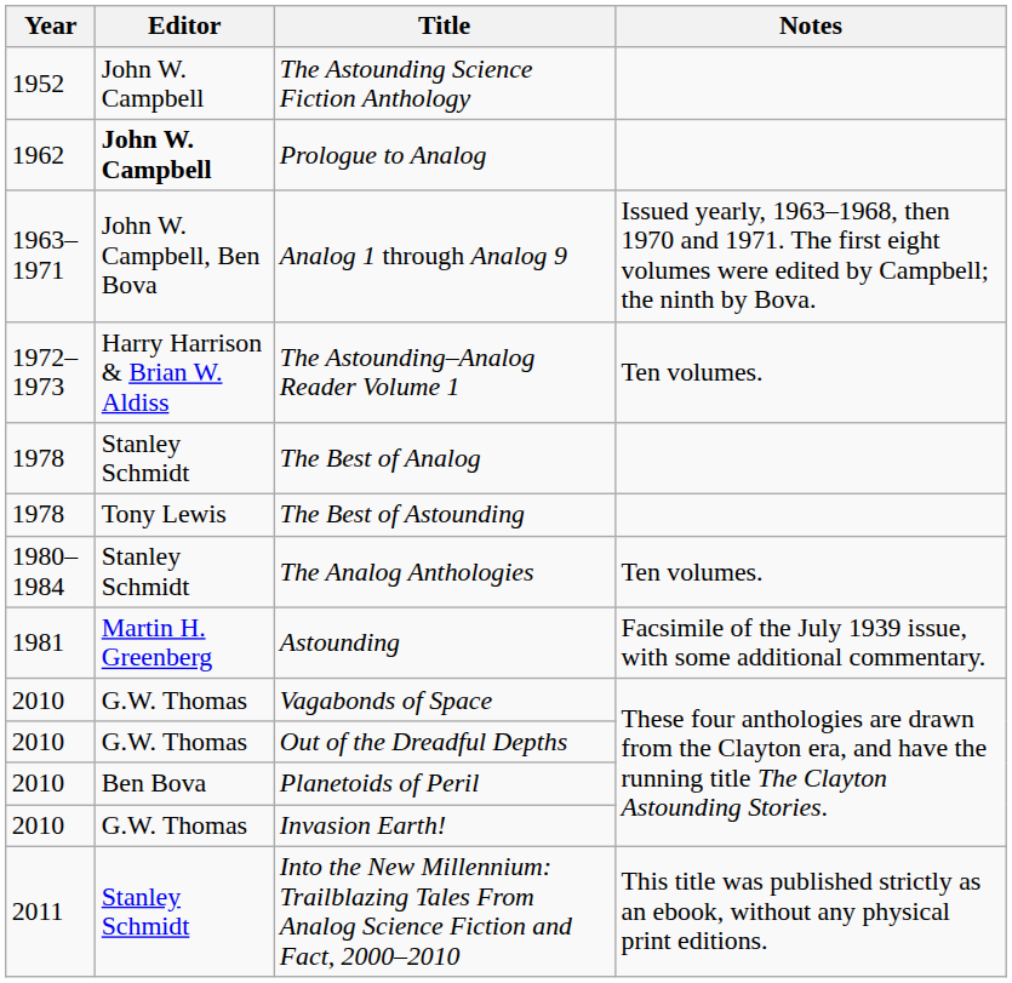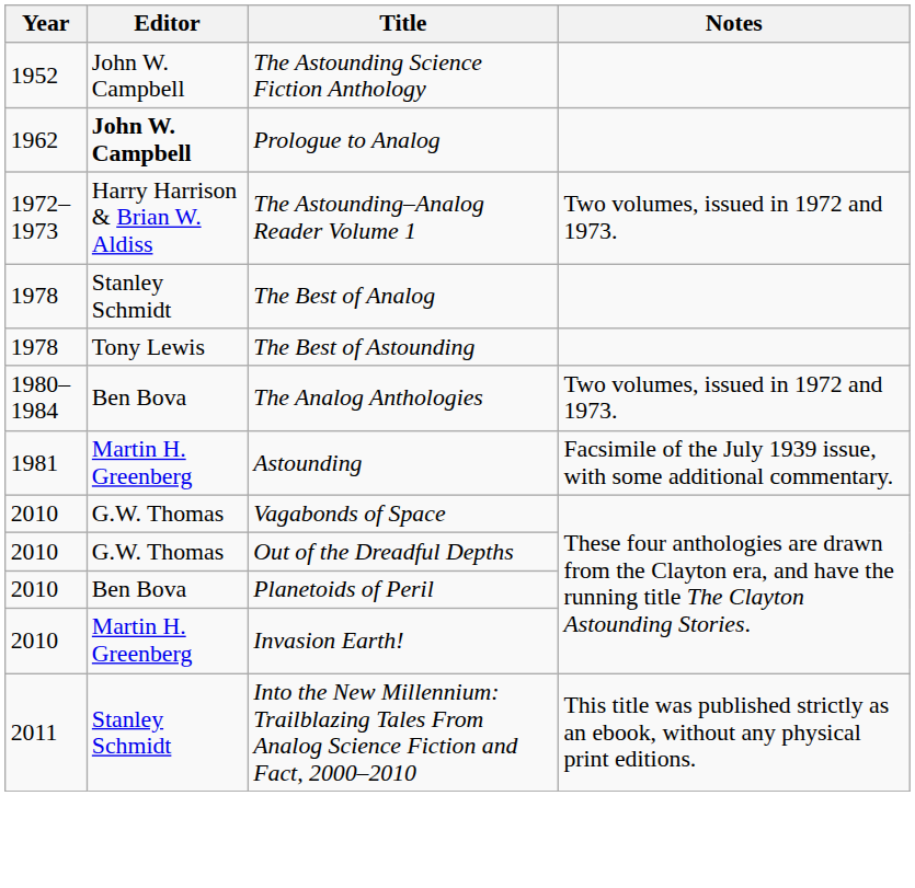- row: 1963–1971 | John W. Campbell, Ben Bova | Analog 1 through Analog 9 | Issued yearly, 1963–1968, then 1970 and 1971. The first eight volumes were edited by Campbell; the ninth by Bova.
The Astounding–Analog Reader Volume 1 | Notes: Ten volumes. -> Two volumes, issued in 1972 and 1973.
The Analog Anthologies | Editor: Stanley Schmidt -> Ben Bova
The Analog Anthologies | Notes: Ten volumes. -> Two volumes, issued in 1972 and 1973.
Invasion Earth! | Editor: G.W. Thomas -> Martin H. Greenberg
